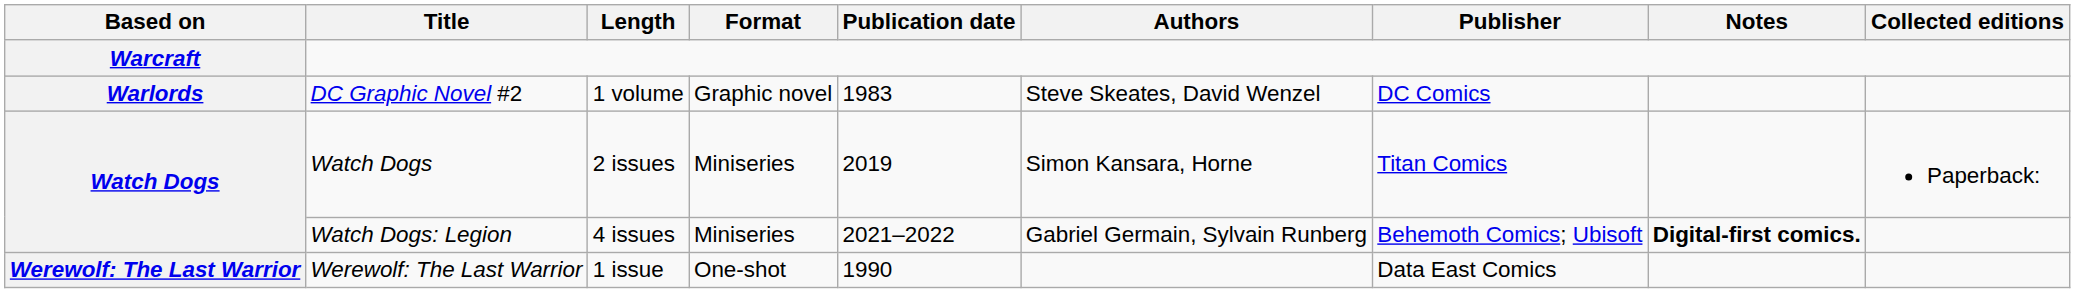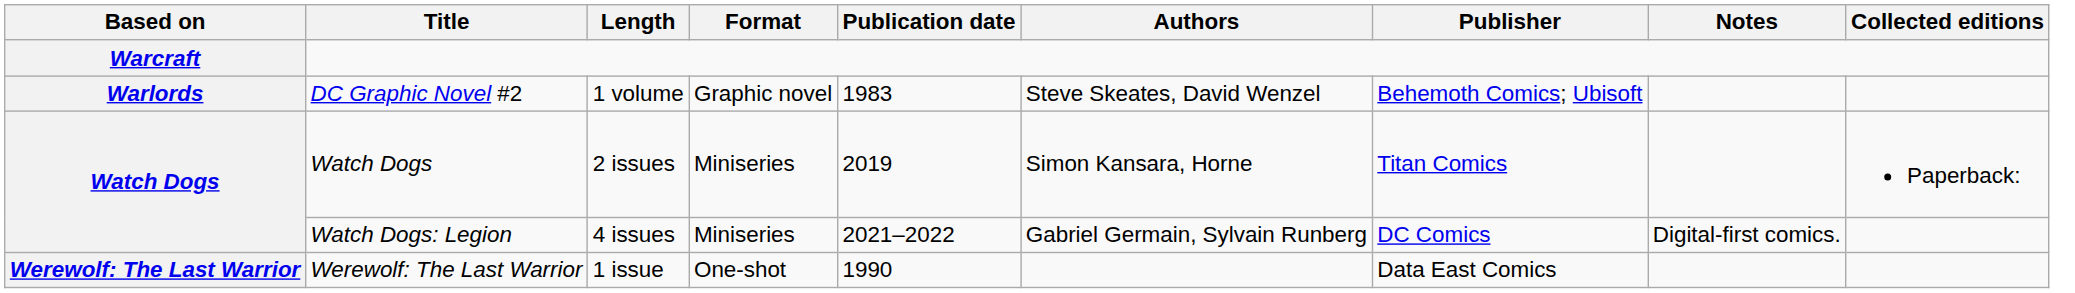DC Graphic Novel #2 | Publisher: DC Comics -> Behemoth Comics; Ubisoft
Watch Dogs: Legion | Publisher: Behemoth Comics; Ubisoft -> DC Comics
Watch Dogs: Legion | Notes: bold -> normal
